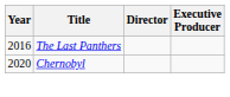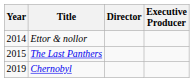+ row: 2014 | Ettor & nollor
The Last Panthers | Year: 2016 -> 2015
Chernobyl | Year: 2020 -> 2019
